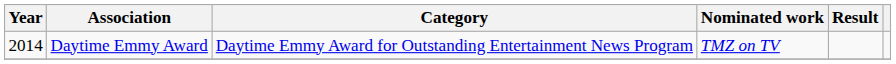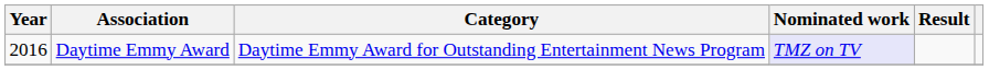Daytime Emmy Award | Year: 2014 -> 2016
Daytime Emmy Award | Nominated work: no background -> lavender background
